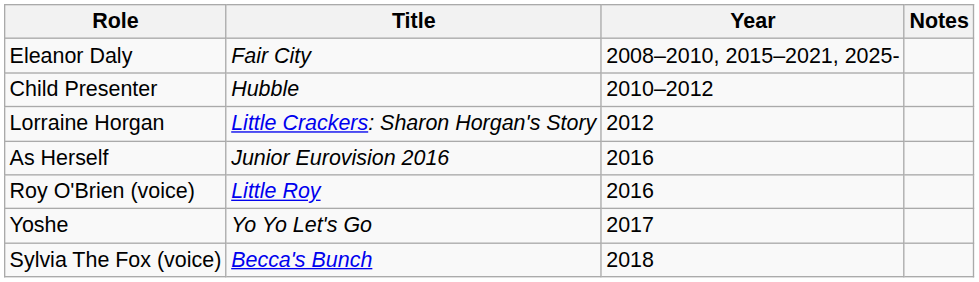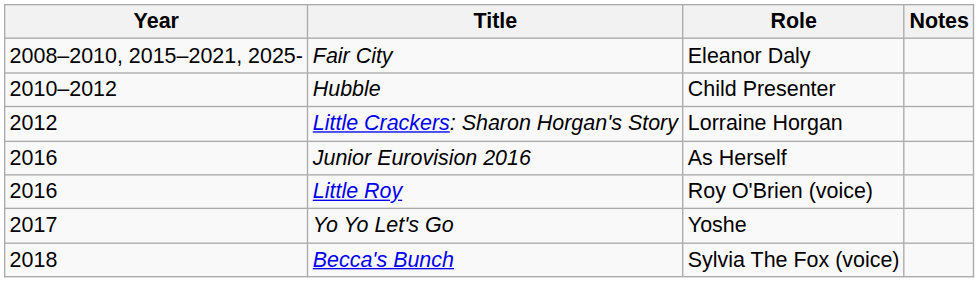columns swapped: Year <-> Role
